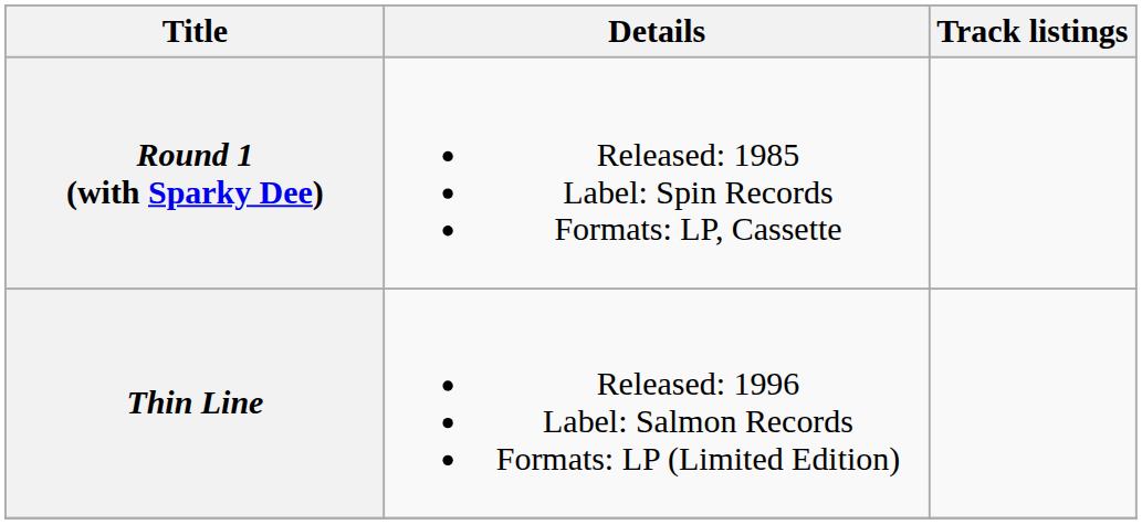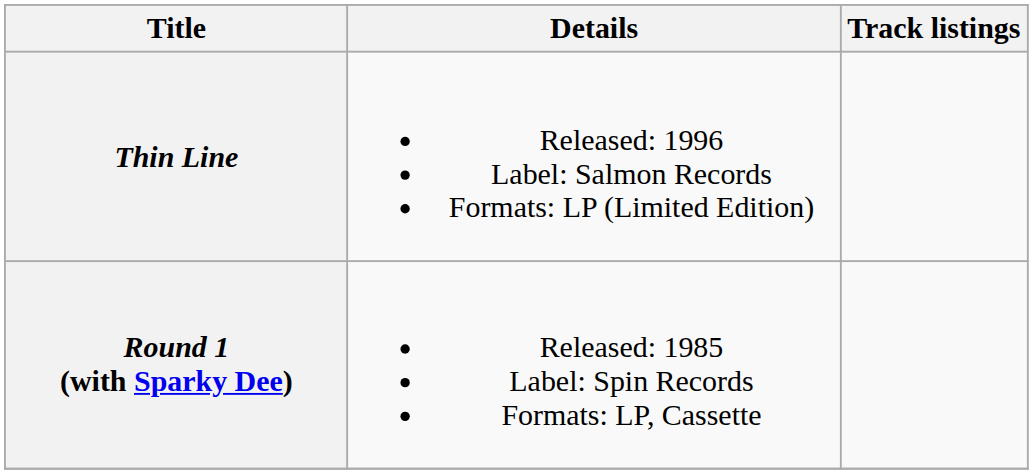rows swapped: Round 1 (with Sparky Dee) <-> Thin Line
